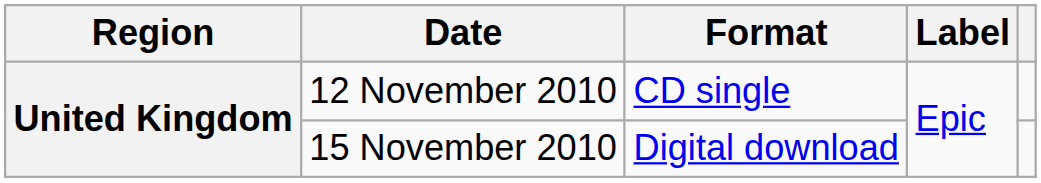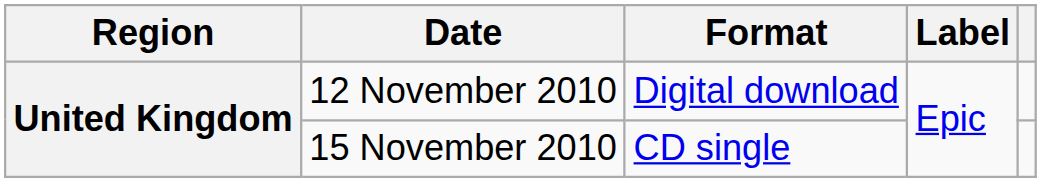12 November 2010 | Format: CD single -> Digital download
15 November 2010 | Format: Digital download -> CD single
